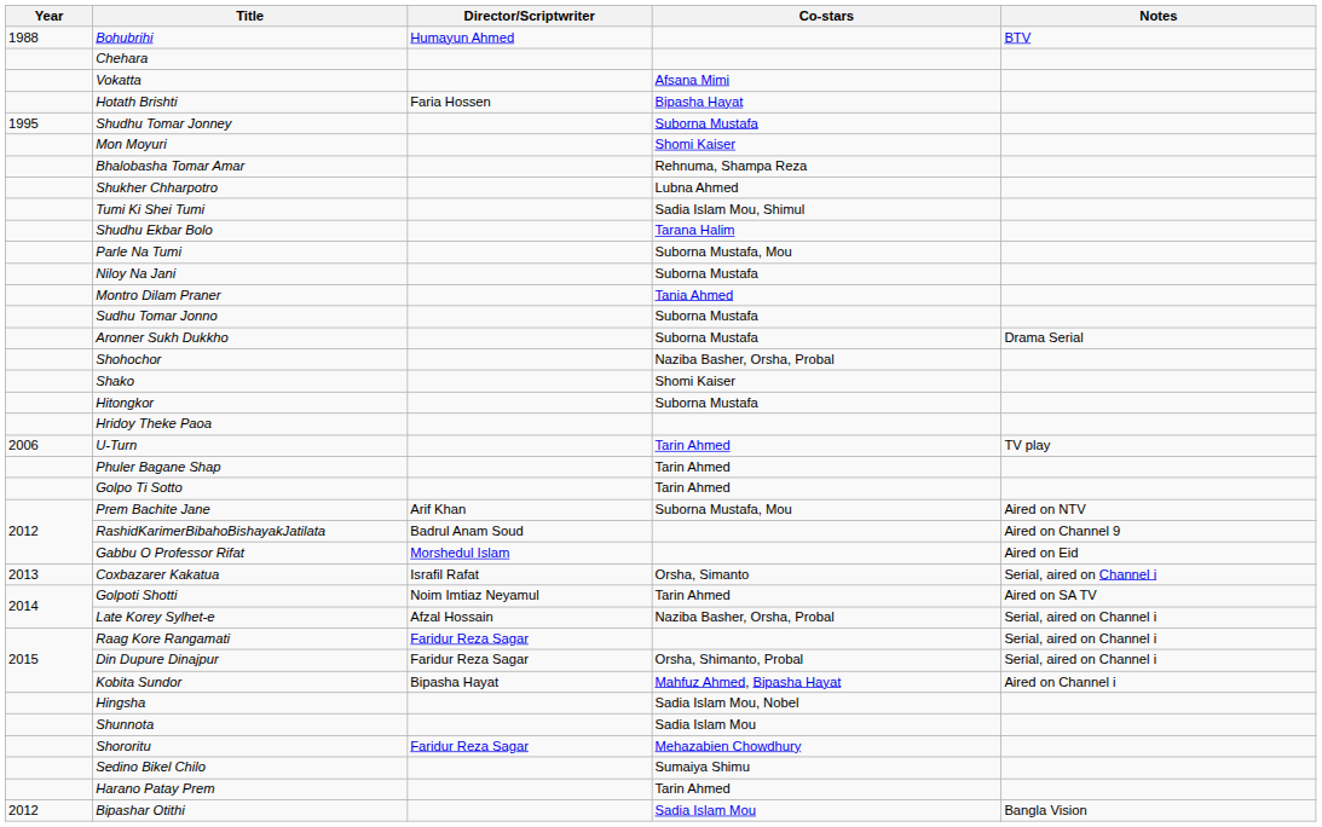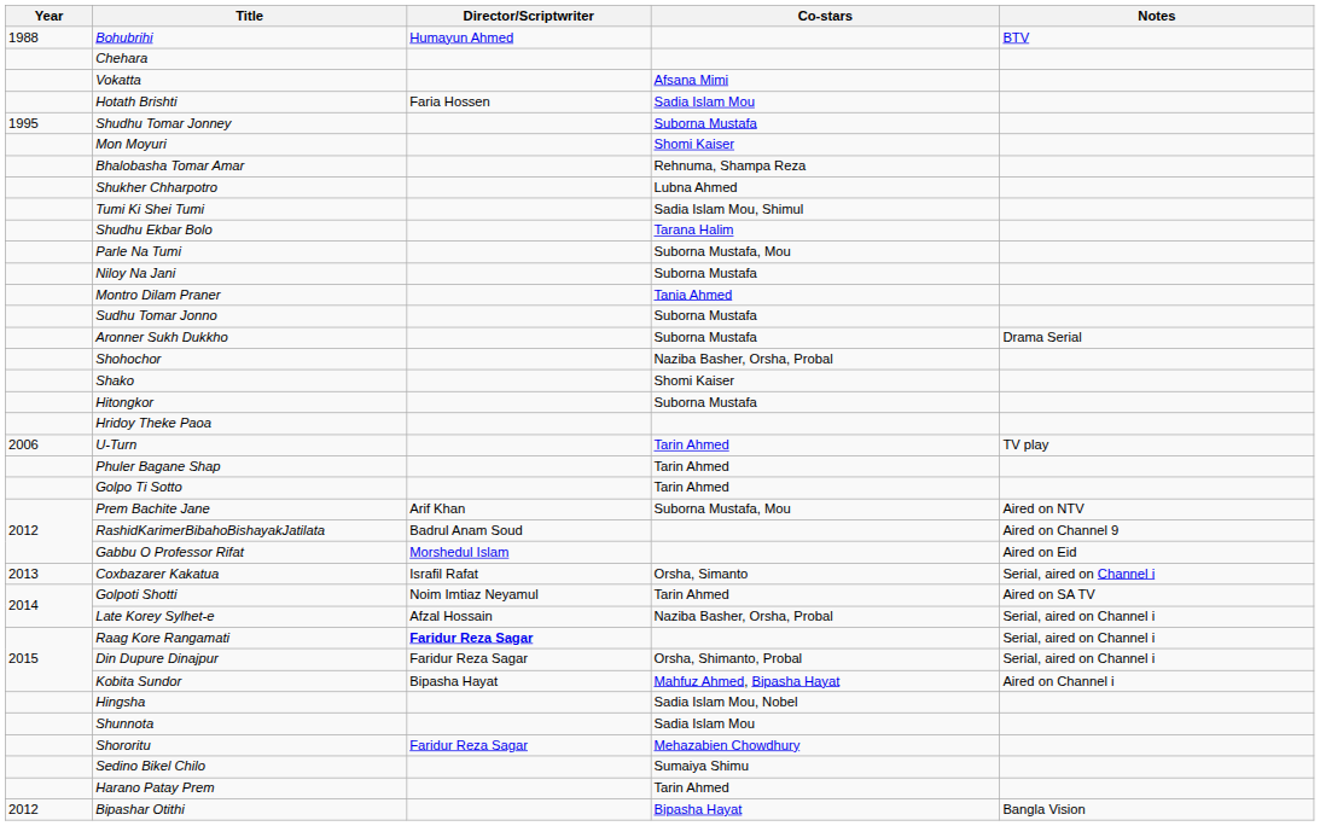Hotath Brishti | Co-stars: Bipasha Hayat -> Sadia Islam Mou
Raag Kore Rangamati | Director/Scriptwriter: normal -> bold
Bipashar Otithi | Co-stars: Sadia Islam Mou -> Bipasha Hayat
